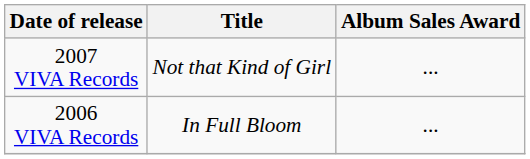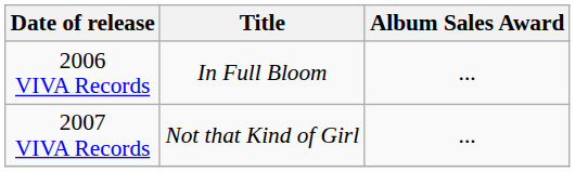rows swapped: 2006 VIVA Records <-> 2007 VIVA Records
